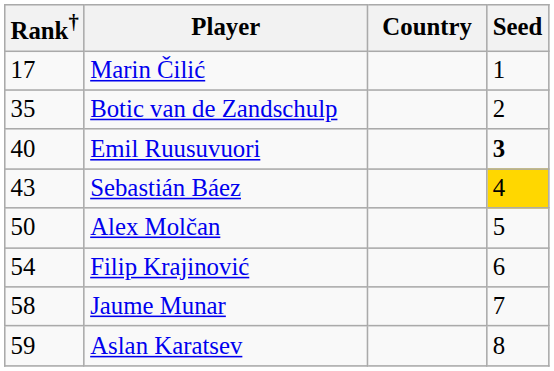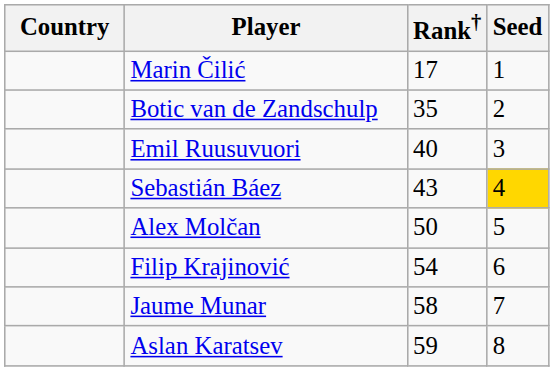columns swapped: Country <-> Rank†
Emil Ruusuvuori | Seed: bold -> normal
